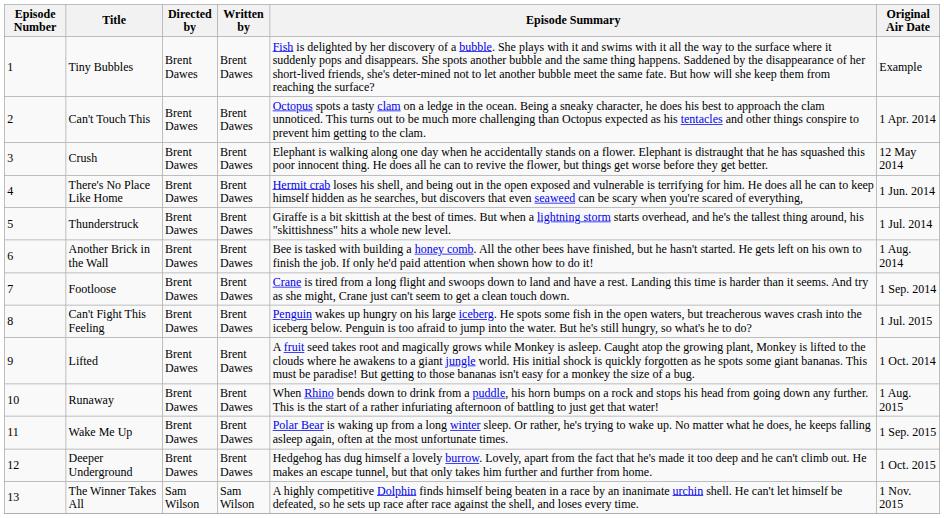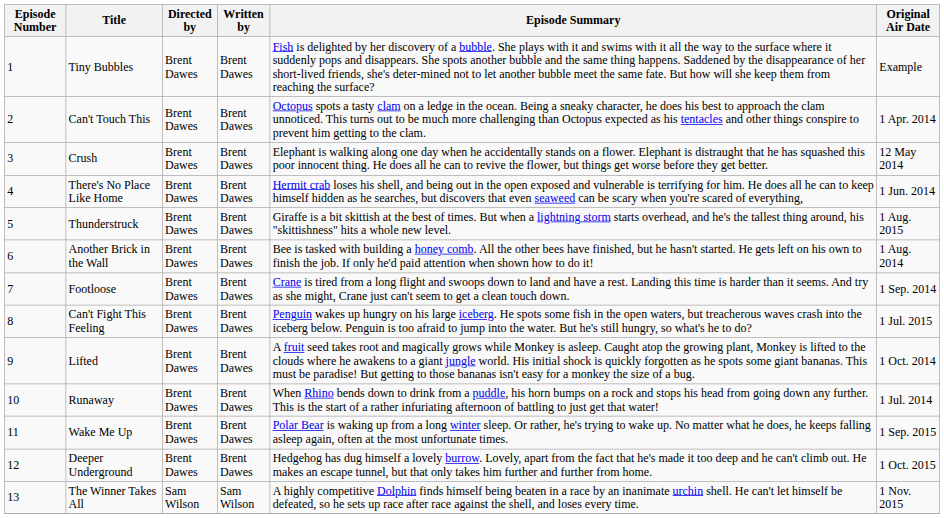Thunderstruck | Original Air Date: 1 Jul. 2014 -> 1 Aug. 2015
Runaway | Original Air Date: 1 Aug. 2015 -> 1 Jul. 2014
